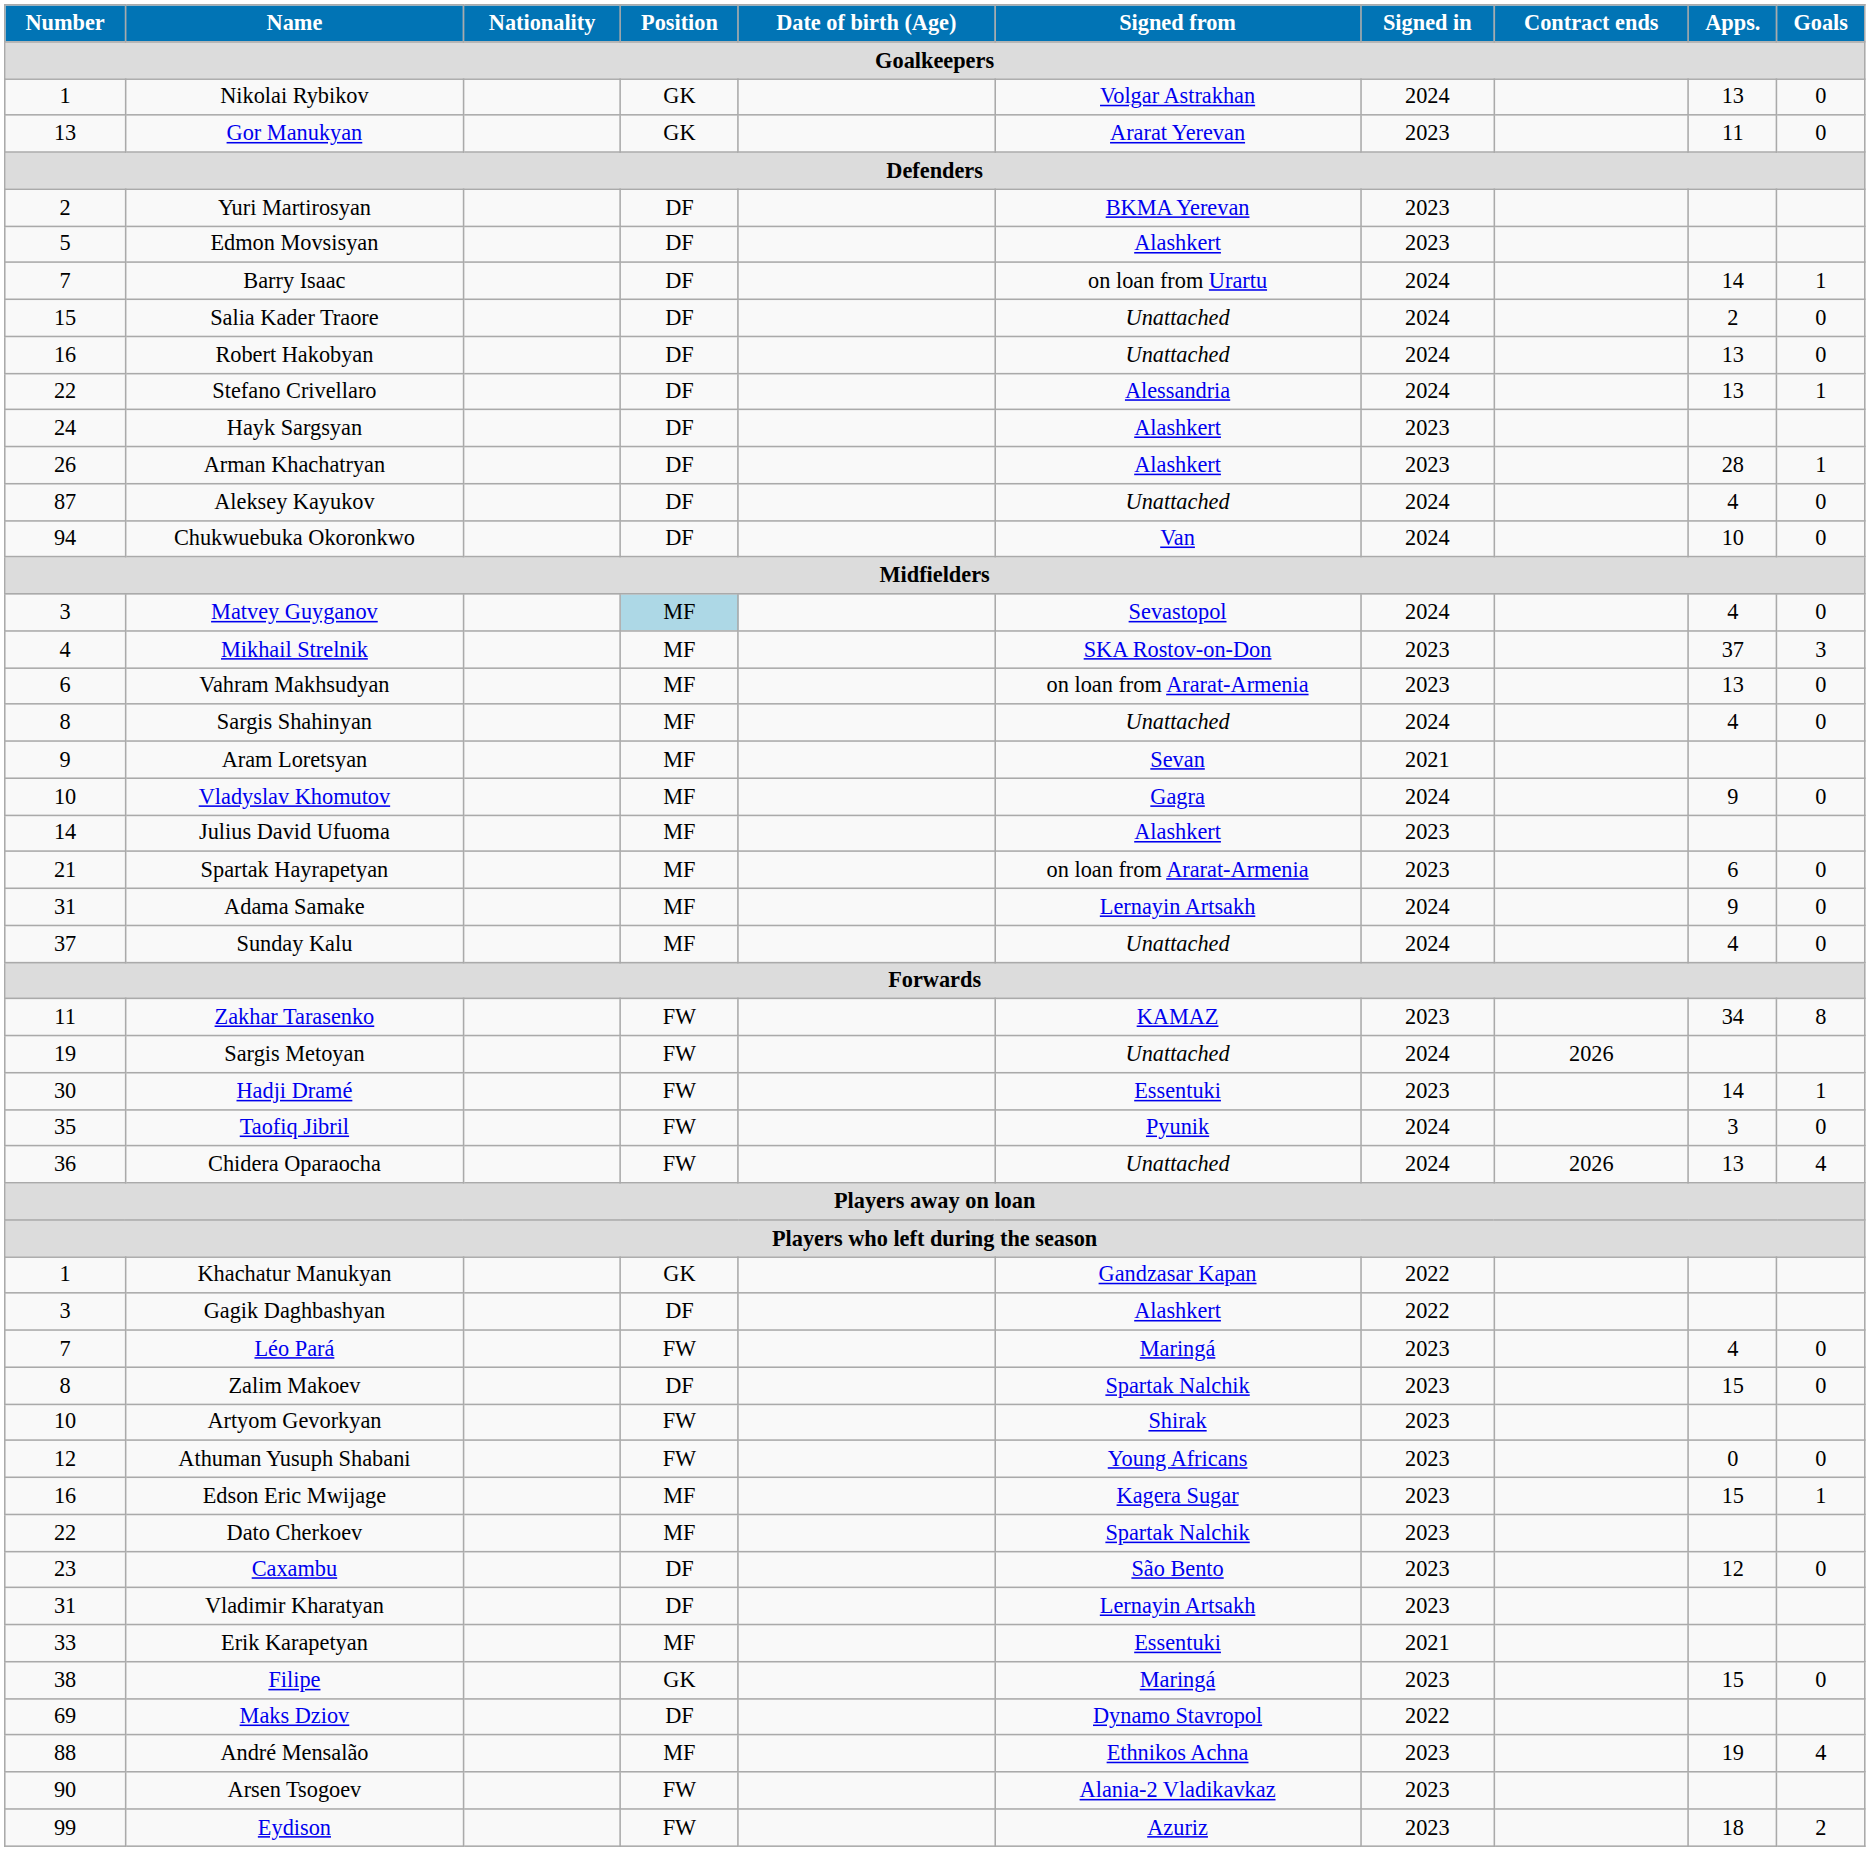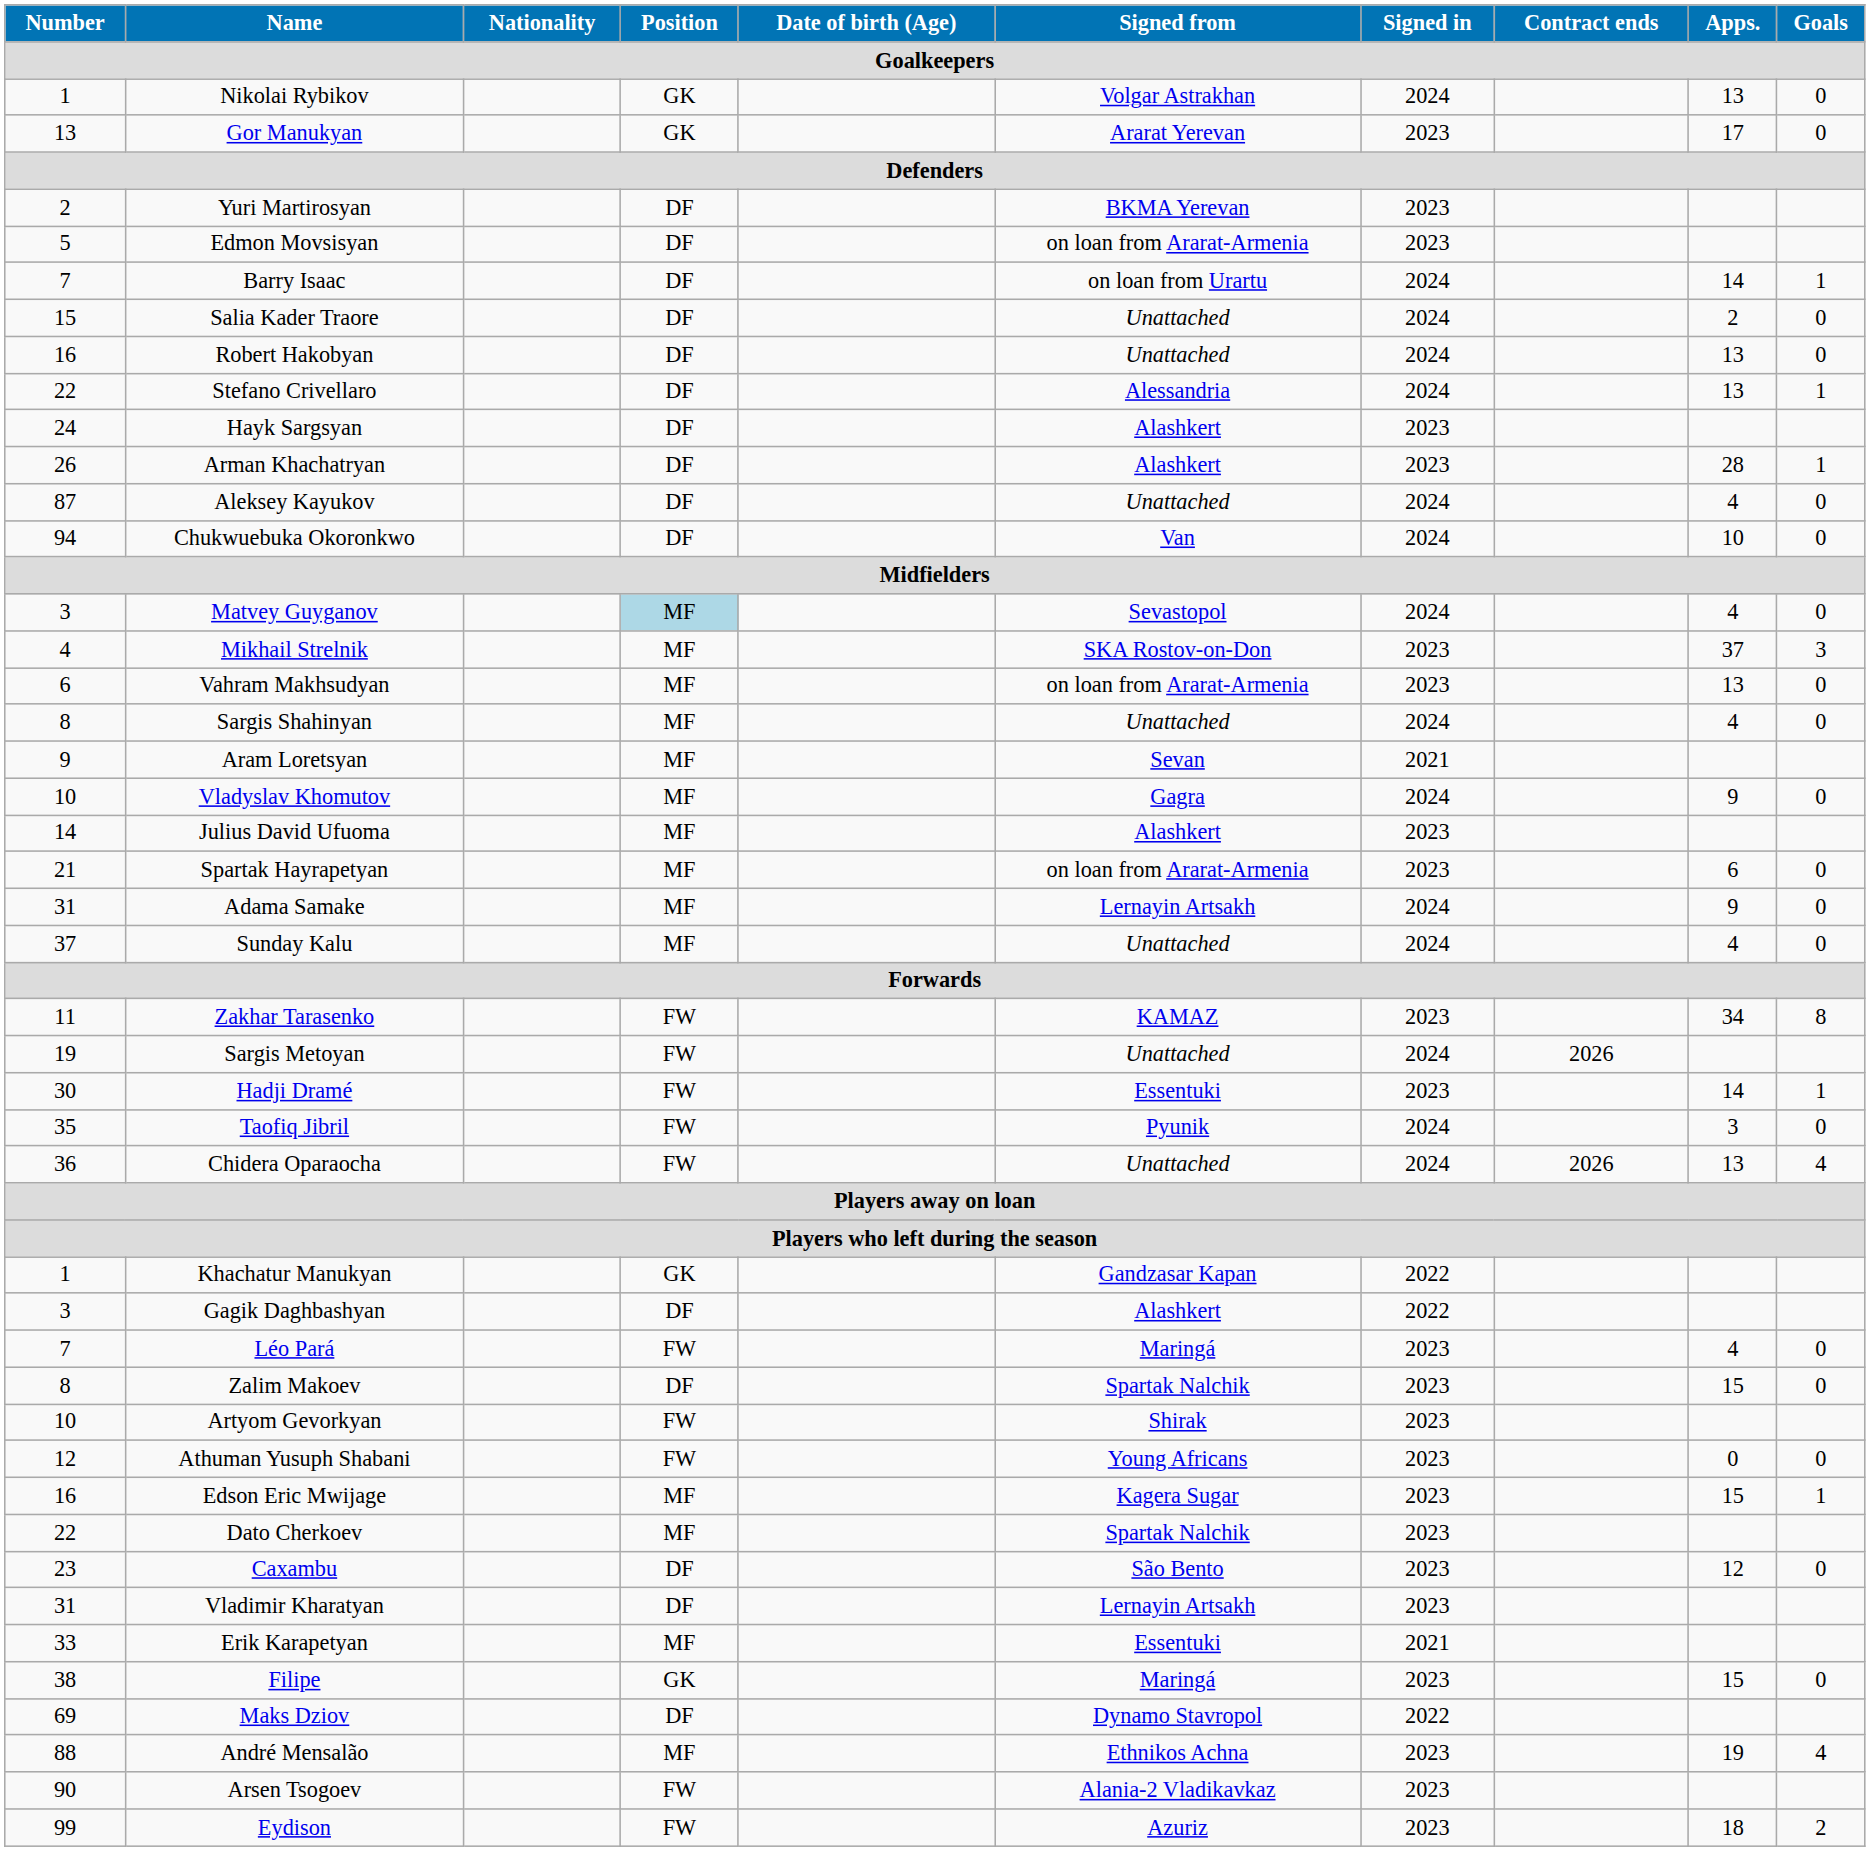Gor Manukyan | Apps.: 11 -> 17
Edmon Movsisyan | Signed from: Alashkert -> on loan from Ararat-Armenia
